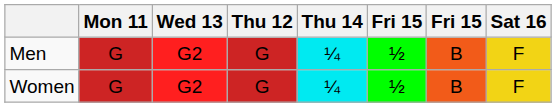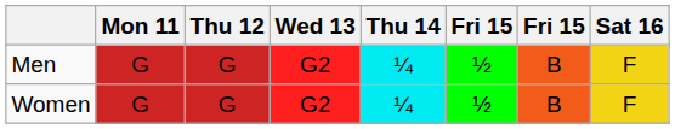columns swapped: Thu 12 <-> Wed 13
